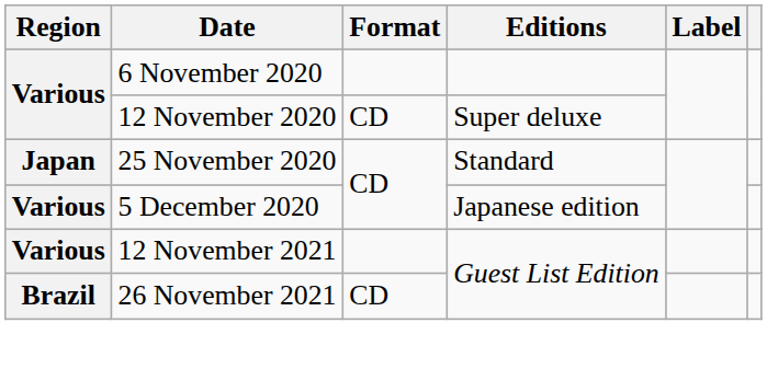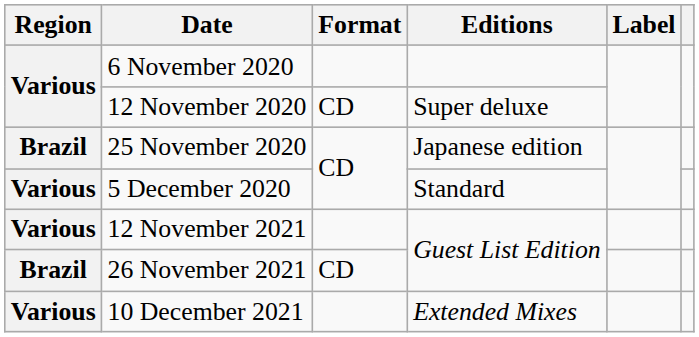25 November 2020 | Region: Japan -> Brazil
25 November 2020 | Editions: Standard -> Japanese edition
5 December 2020 | Editions: Japanese edition -> Standard
+ row: Various | 10 December 2021 | Extended Mixes
